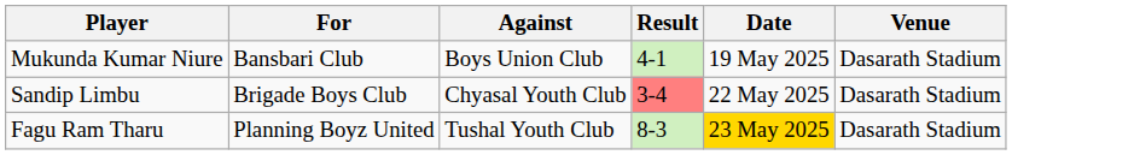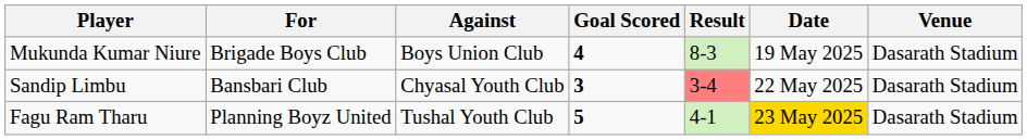+ column: Goal Scored | 4 | 3 | 5
Mukunda Kumar Niure | For: Bansbari Club -> Brigade Boys Club
Mukunda Kumar Niure | Result: 4-1 -> 8-3
Sandip Limbu | For: Brigade Boys Club -> Bansbari Club
Fagu Ram Tharu | Result: 8-3 -> 4-1
